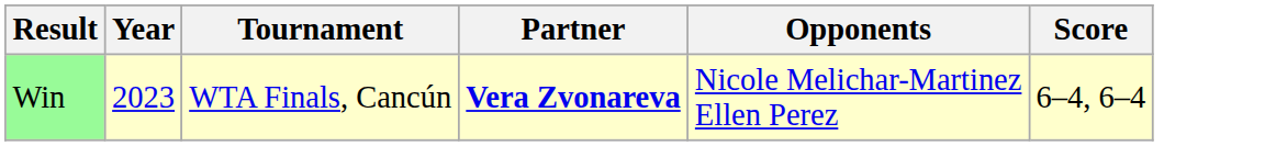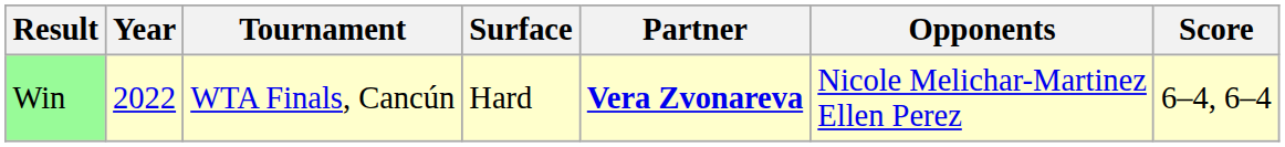+ column: Surface | Hard
Win | Year: 2023 -> 2022
